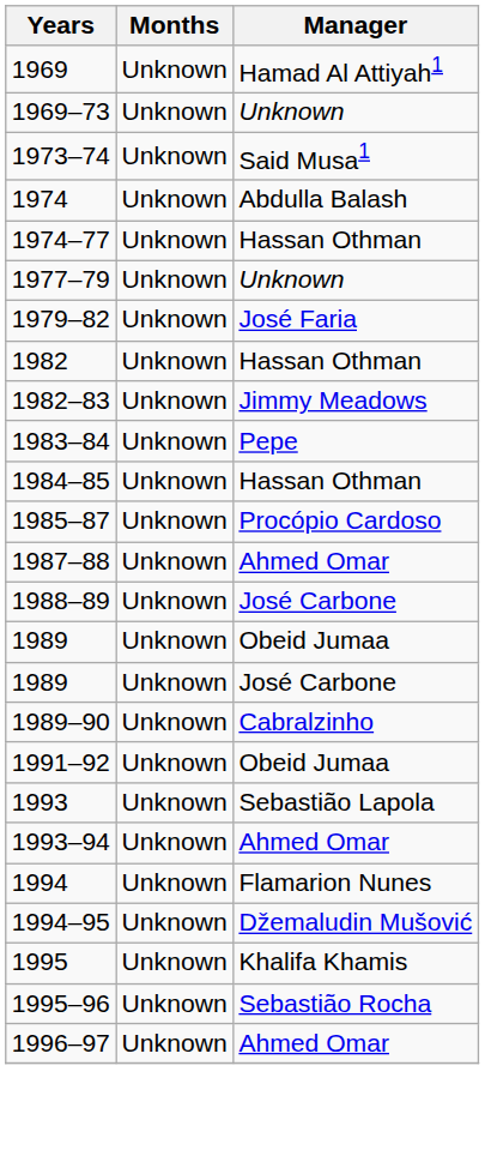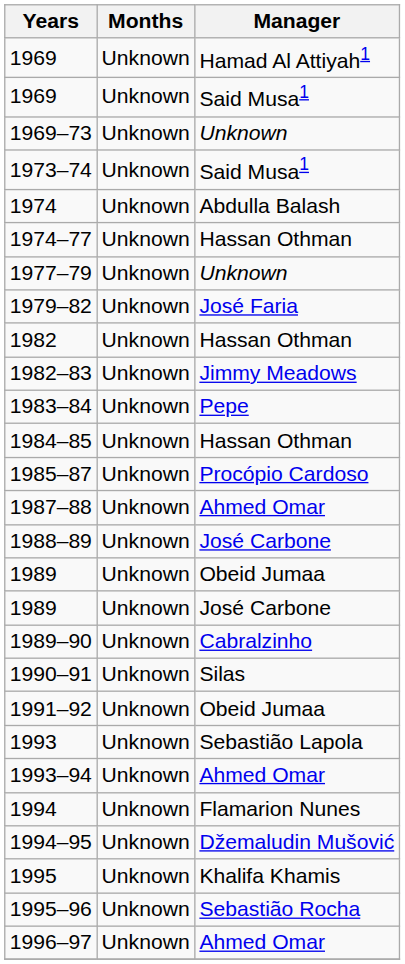+ row: 1969 | Unknown | Said Musa1
+ row: 1990–91 | Unknown | Silas
